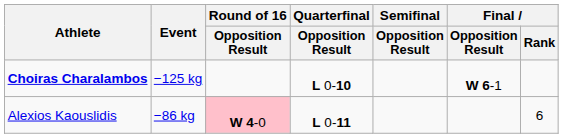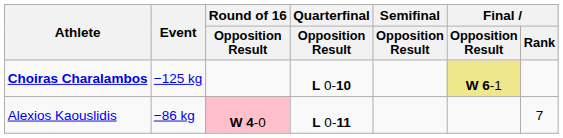Choiras Charalambos | Final / Opposition Result: no background -> khaki background
Alexios Kaouslidis | Final / Rank: 6 -> 7
